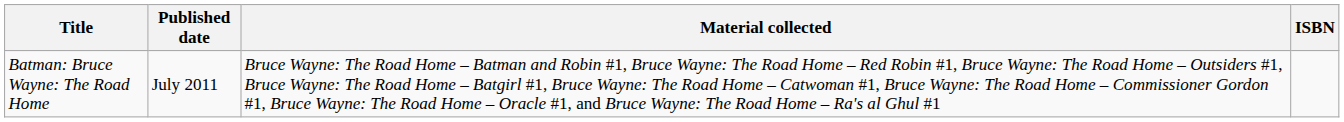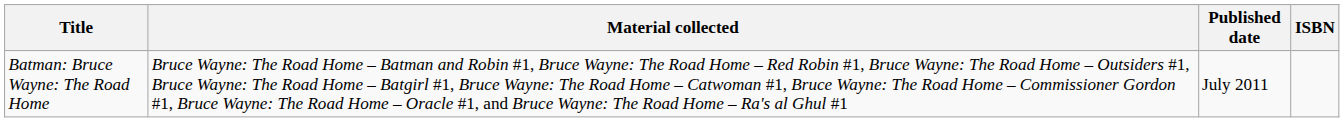columns swapped: Material collected <-> Published date
